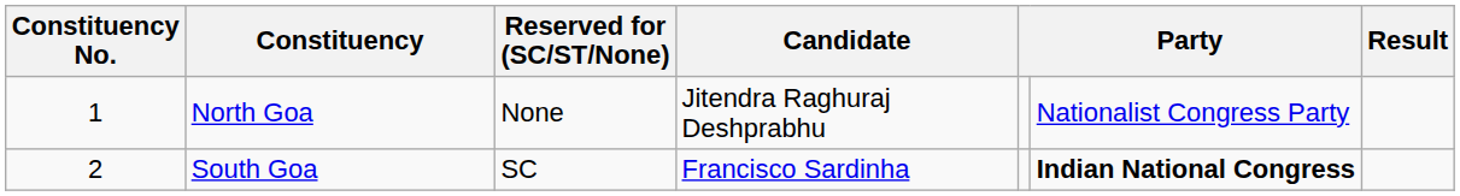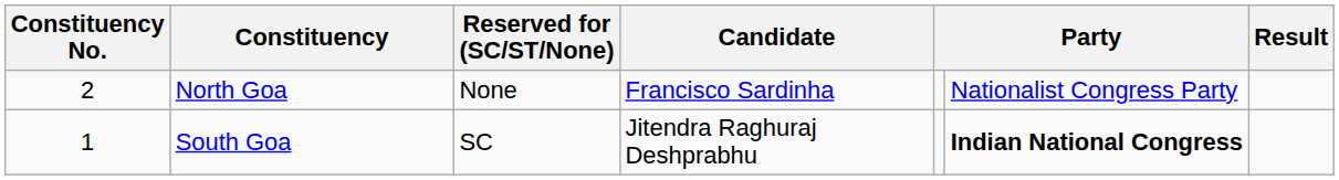North Goa | Constituency No.: 1 -> 2
North Goa | Candidate: Jitendra Raghuraj Deshprabhu -> Francisco Sardinha
South Goa | Constituency No.: 2 -> 1
South Goa | Candidate: Francisco Sardinha -> Jitendra Raghuraj Deshprabhu
